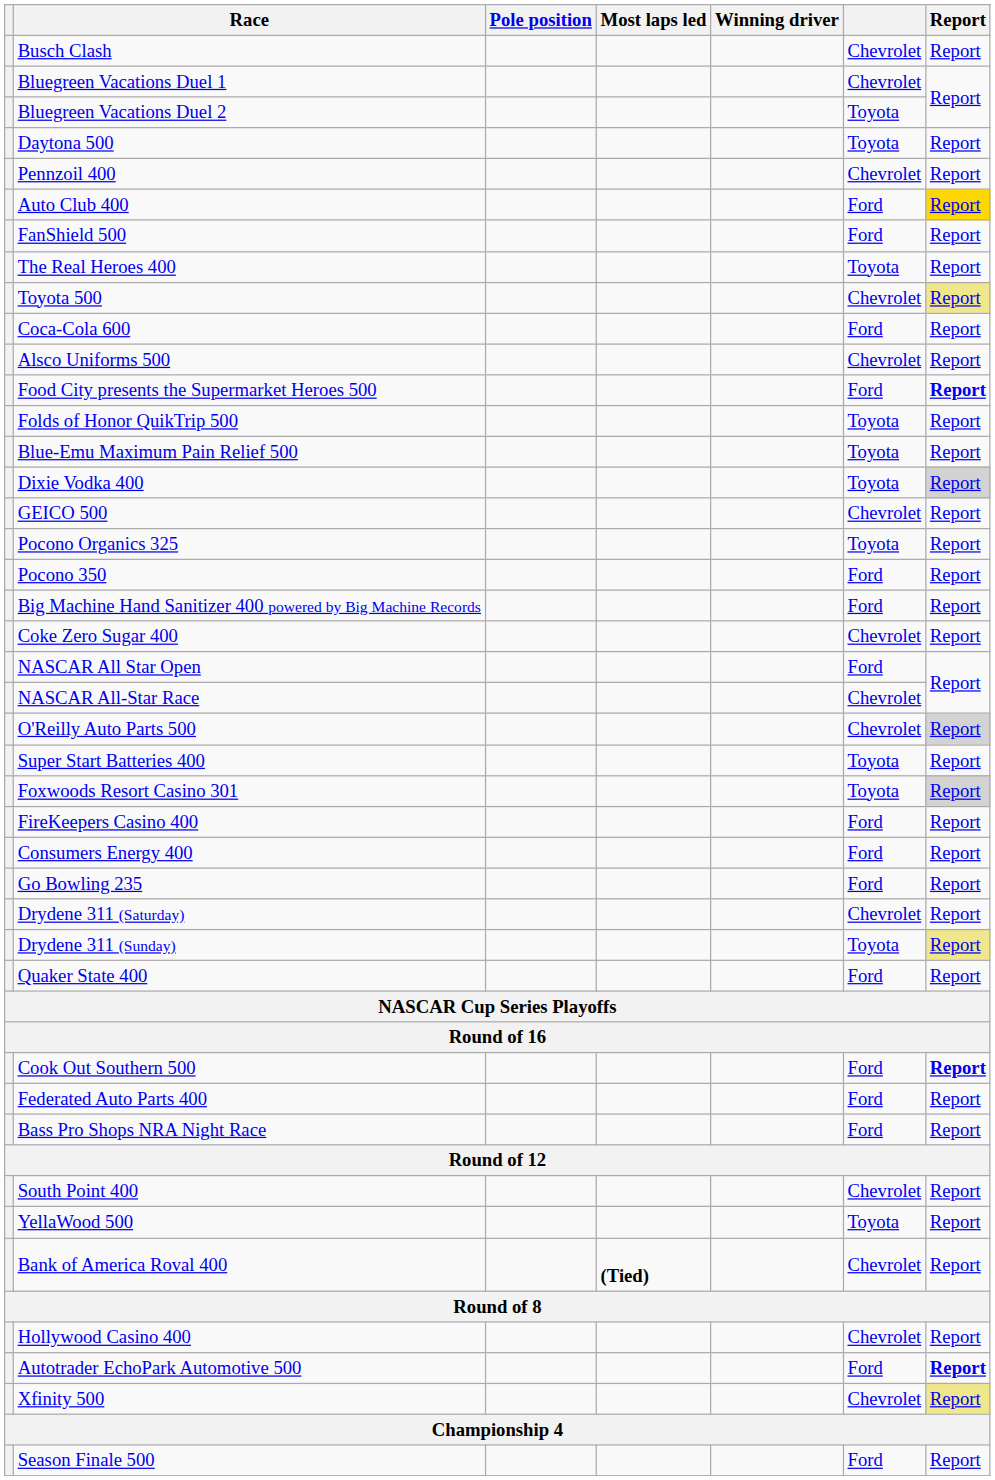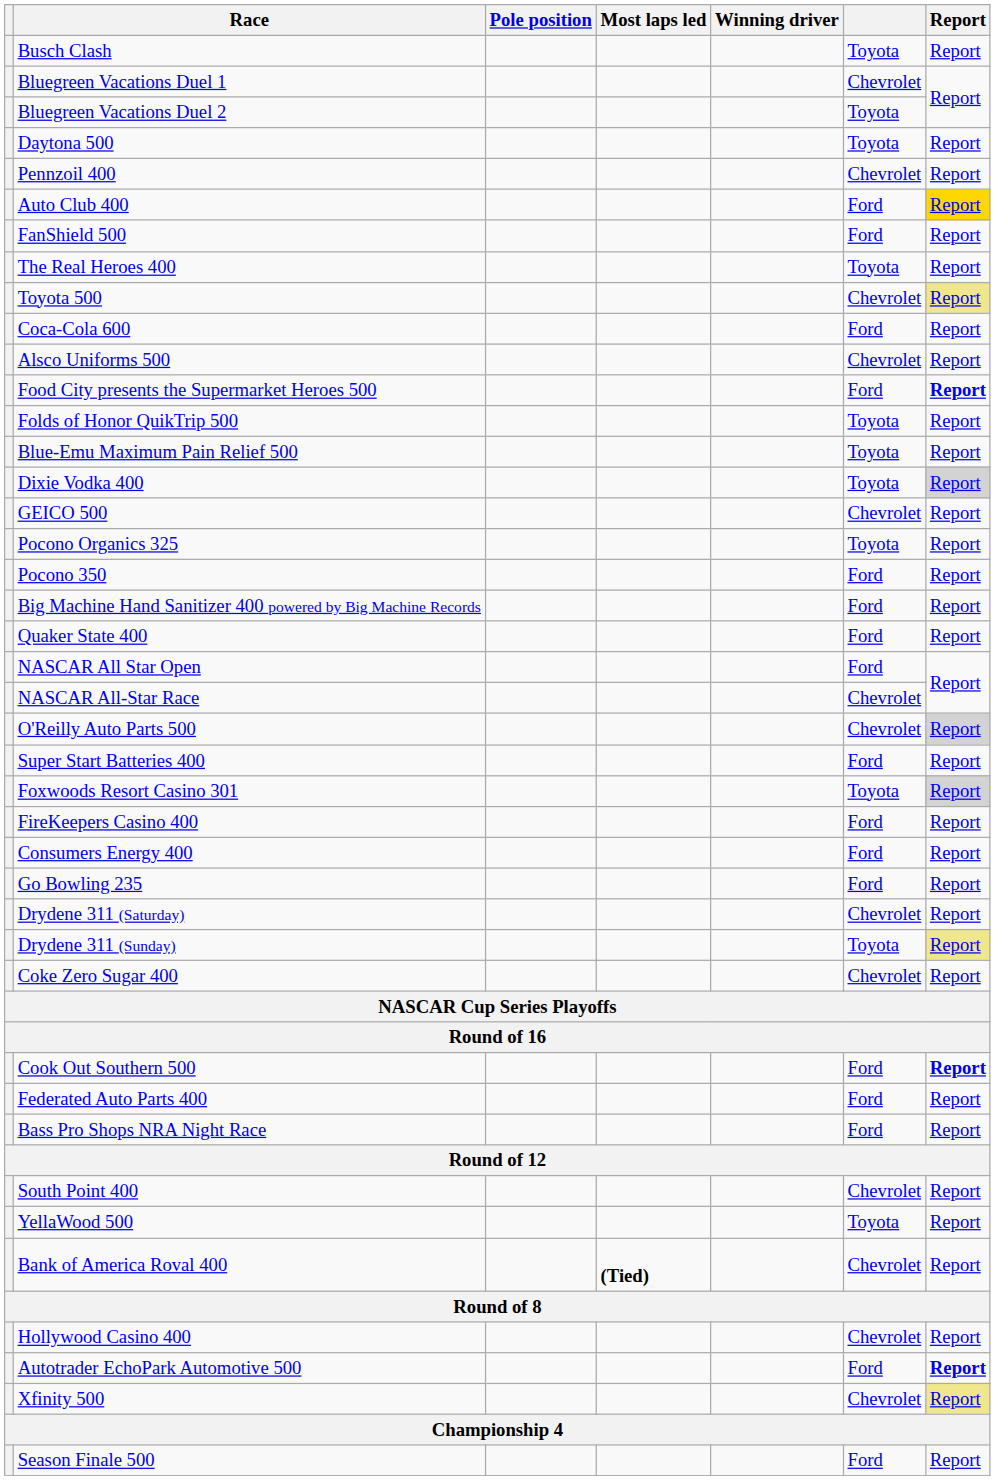Busch Clash | column 6: Chevrolet -> Toyota
rows swapped: Quaker State 400 <-> Coke Zero Sugar 400
Super Start Batteries 400 | column 6: Toyota -> Ford
